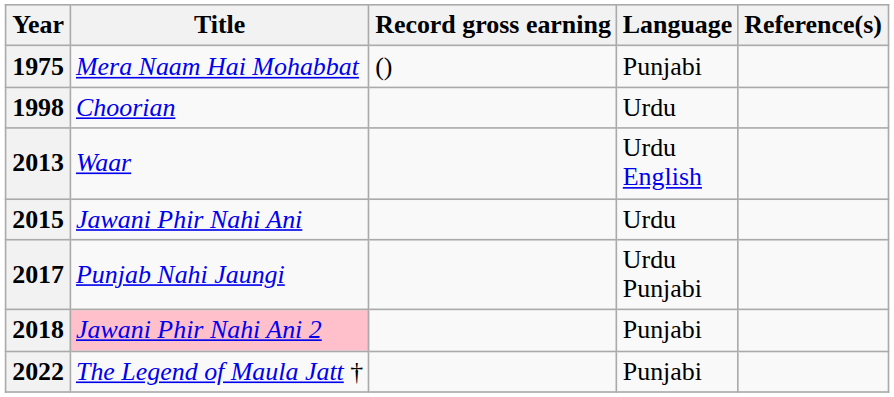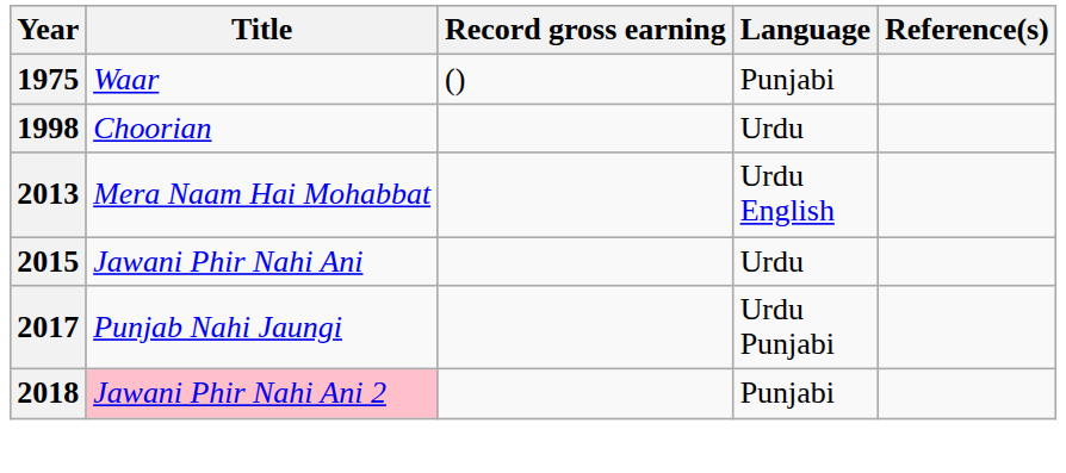1975 | Title: Mera Naam Hai Mohabbat -> Waar
2013 | Title: Waar -> Mera Naam Hai Mohabbat
- row: 2022 | The Legend of Maula Jatt † | Punjabi
